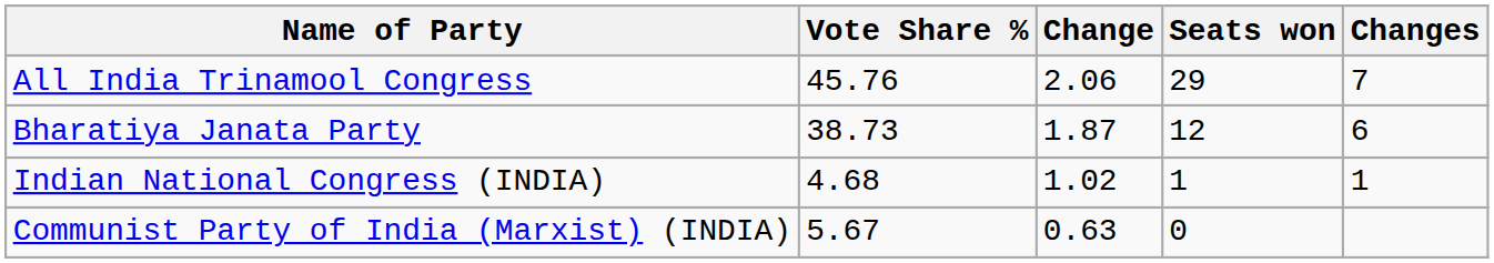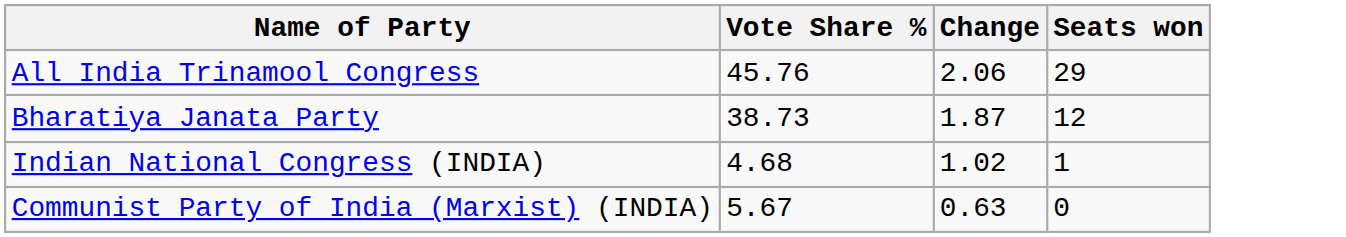- column: Changes | 7 | 6 | 1
